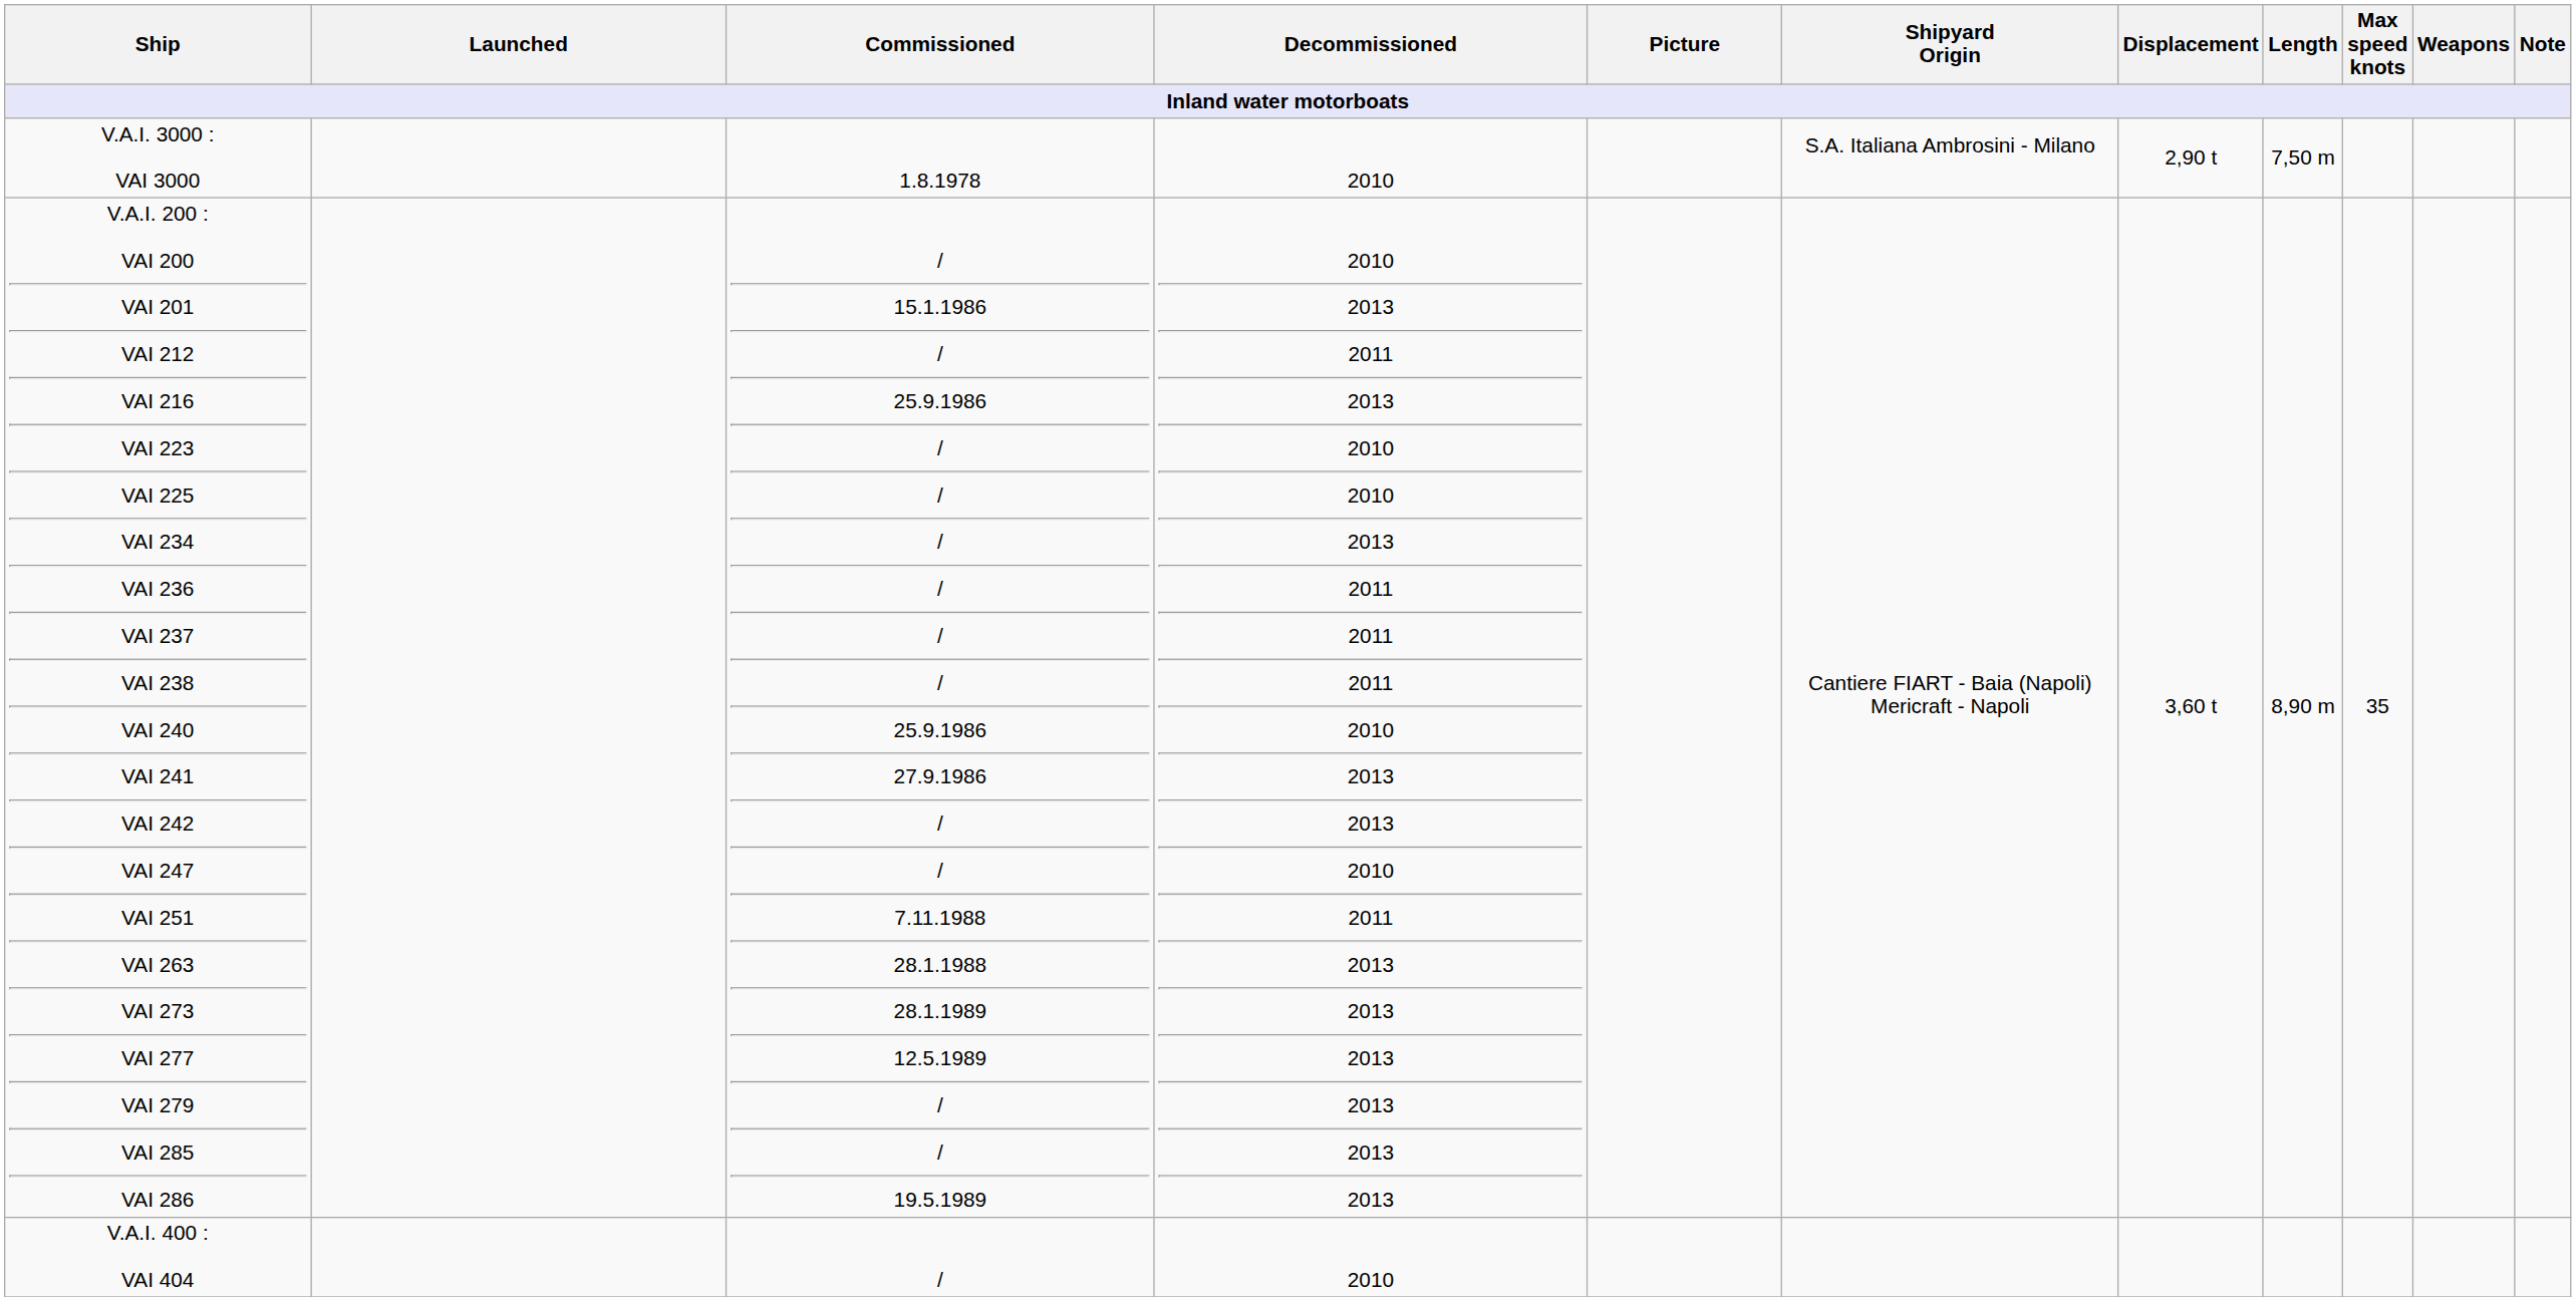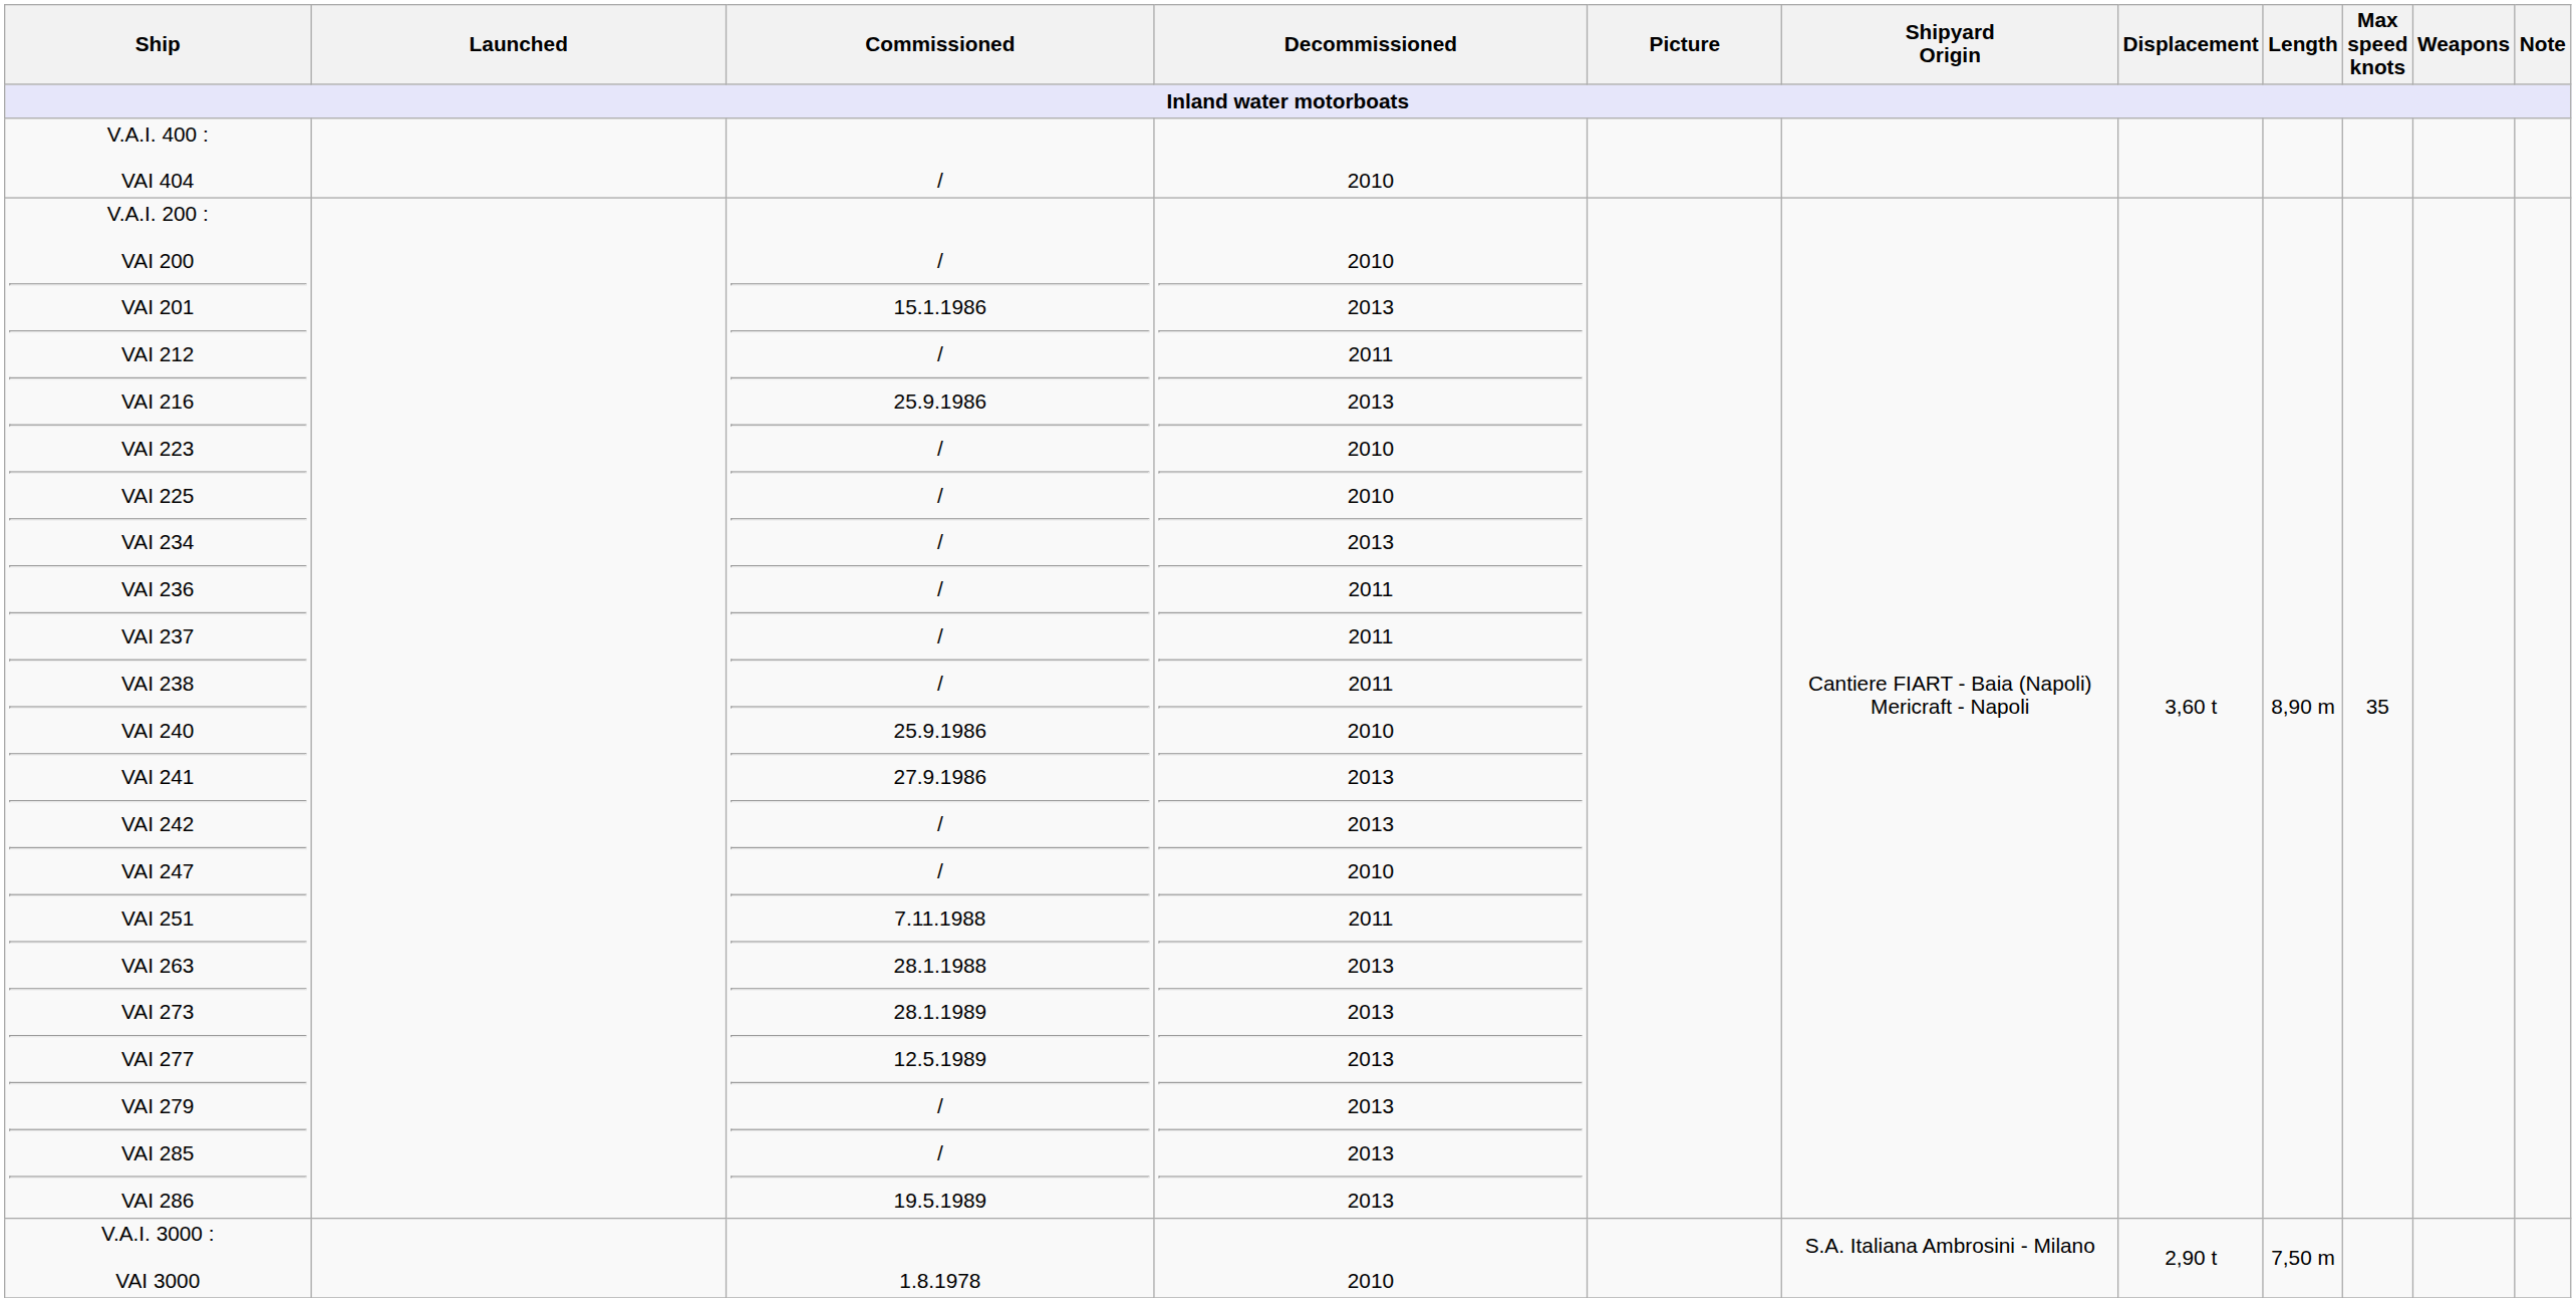rows swapped: V.A.I. 400 : VAI 404 <-> V.A.I. 3000 : VAI 3000
